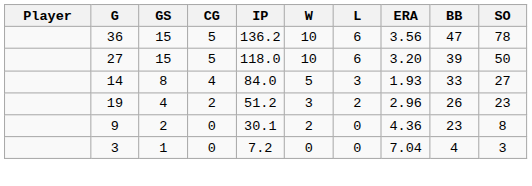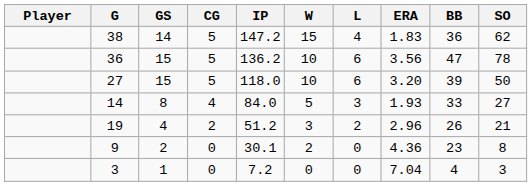+ row: 38 | 14 | 5 | 147.2 | 15 | 4 | 1.83 | 36 | 62
19 | SO: 23 -> 21
